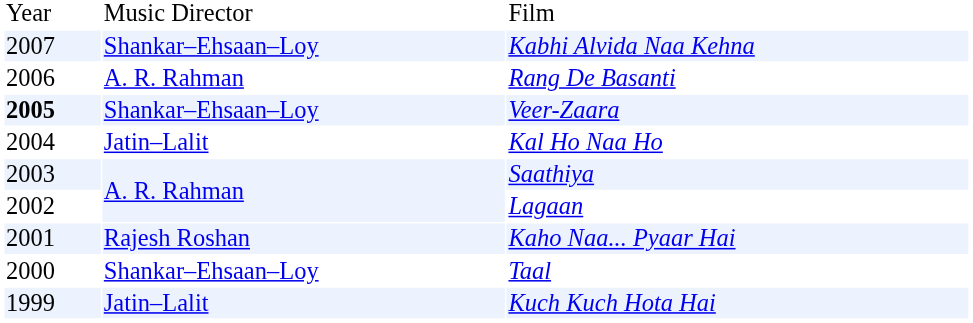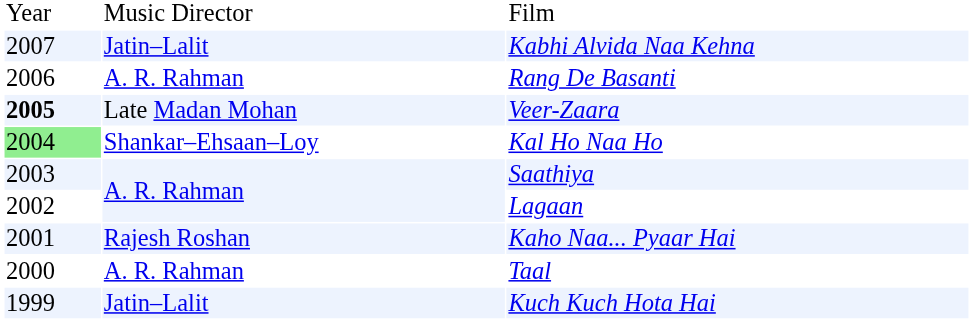Kabhi Alvida Naa Kehna | column 2: Shankar–Ehsaan–Loy -> Jatin–Lalit
Veer-Zaara | column 2: Shankar–Ehsaan–Loy -> Late Madan Mohan
Kal Ho Naa Ho | column 1: no background -> lightgreen background
Kal Ho Naa Ho | column 2: Jatin–Lalit -> Shankar–Ehsaan–Loy
Taal | column 2: Shankar–Ehsaan–Loy -> A. R. Rahman
